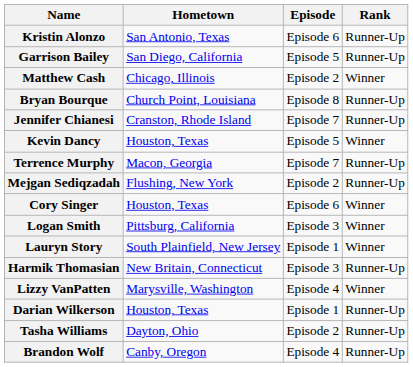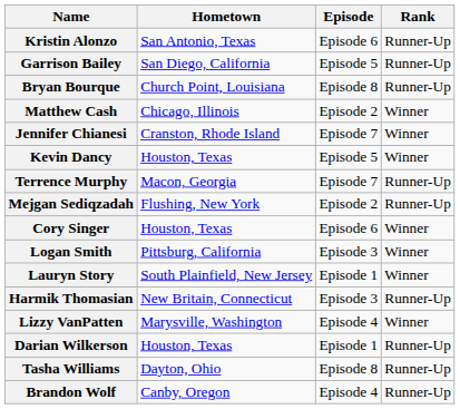rows swapped: Bryan Bourque <-> Matthew Cash
Jennifer Chianesi | Rank: Runner-Up -> Winner
Tasha Williams | Episode: Episode 2 -> Episode 8
